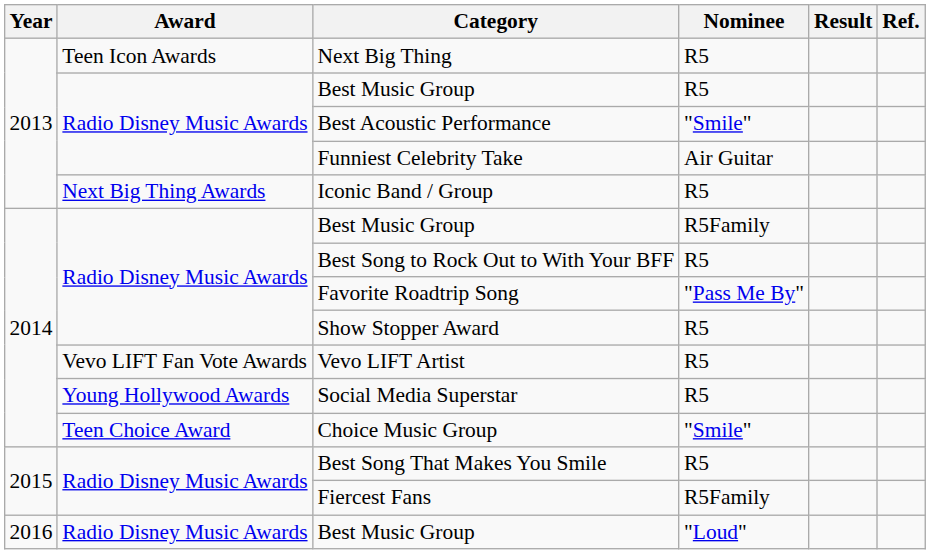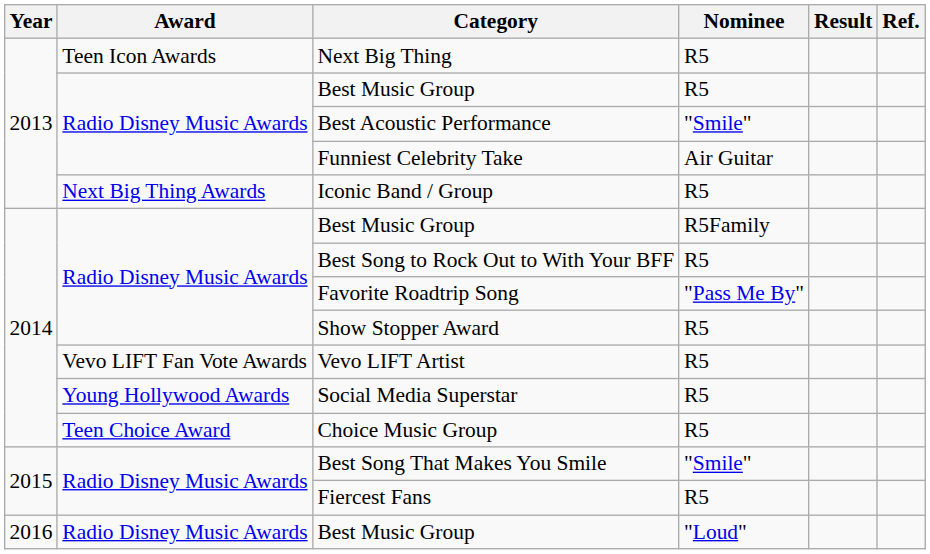Choice Music Group | Nominee: "Smile" -> R5
Best Song That Makes You Smile | Nominee: R5 -> "Smile"
Fiercest Fans | Nominee: R5Family -> R5
